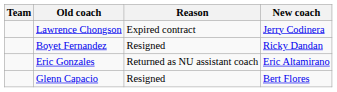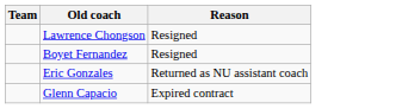- column: New coach | Jerry Codinera | Ricky Dandan | Eric Altamirano | Bert Flores
Lawrence Chongson | Reason: Expired contract -> Resigned
Glenn Capacio | Reason: Resigned -> Expired contract
